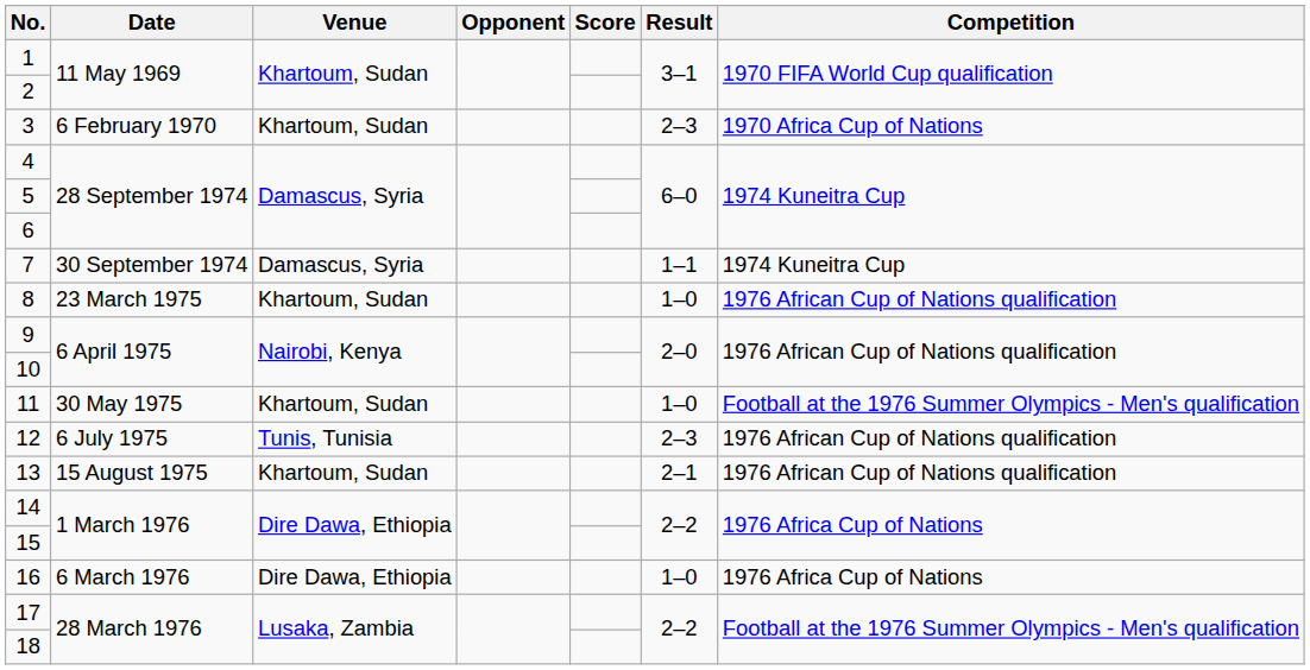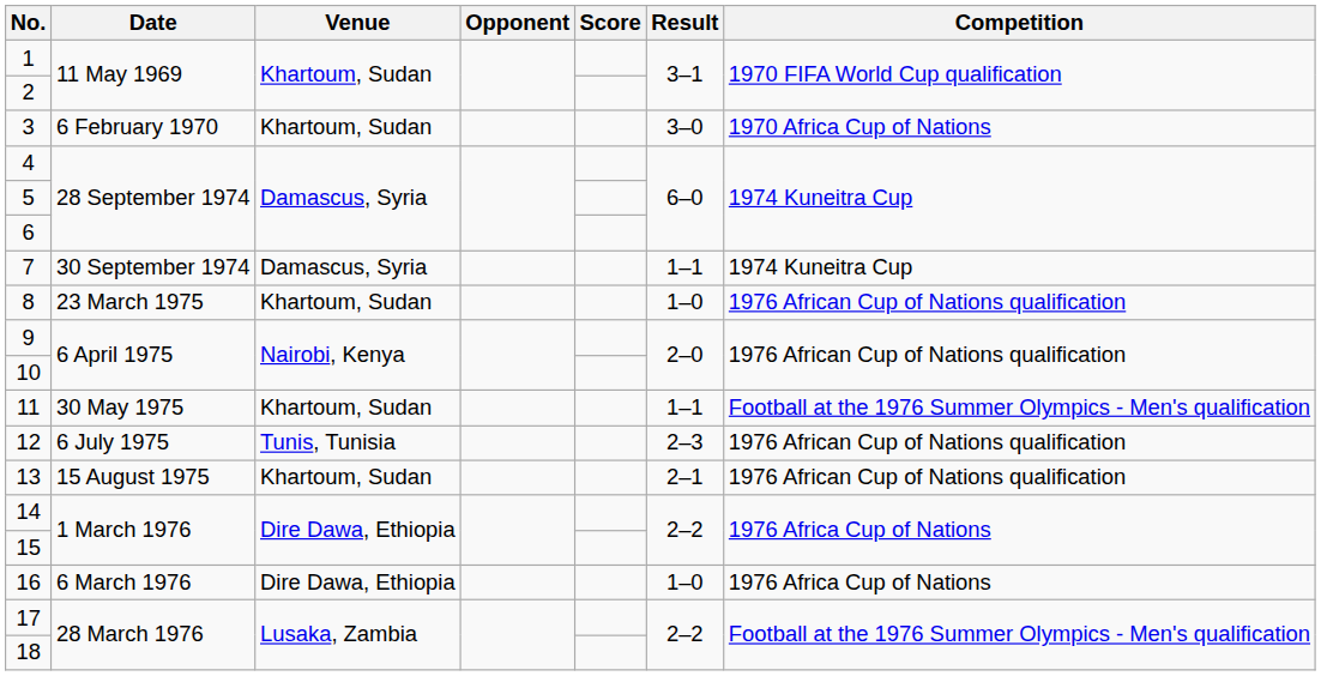3 | Result: 2–3 -> 3–0
11 | Result: 1–0 -> 1–1
